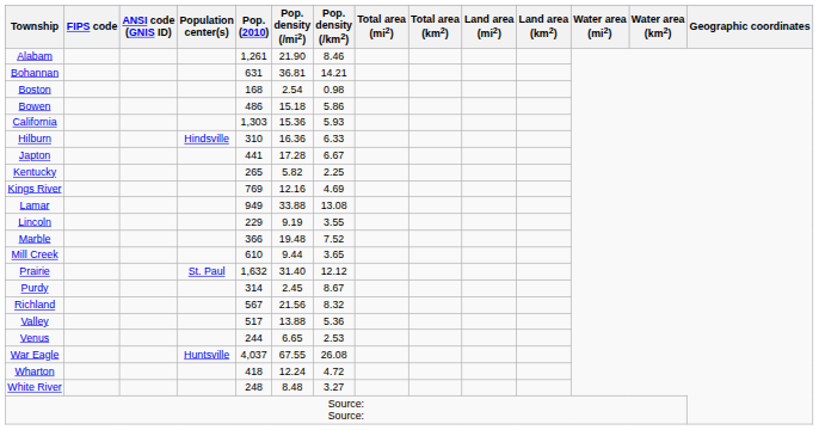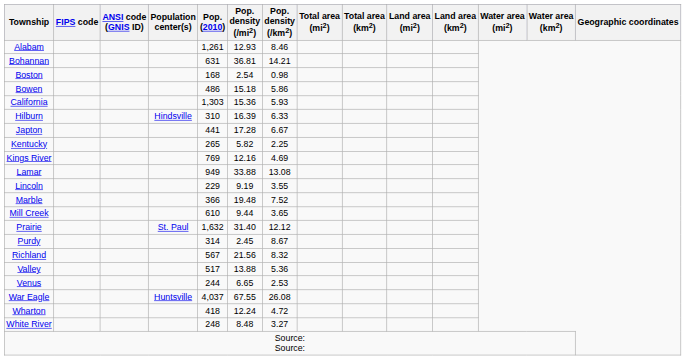Alabam | Pop. density (/mi2): 21.90 -> 12.93
Hilburn | Pop. density (/mi2): 16.36 -> 16.39
